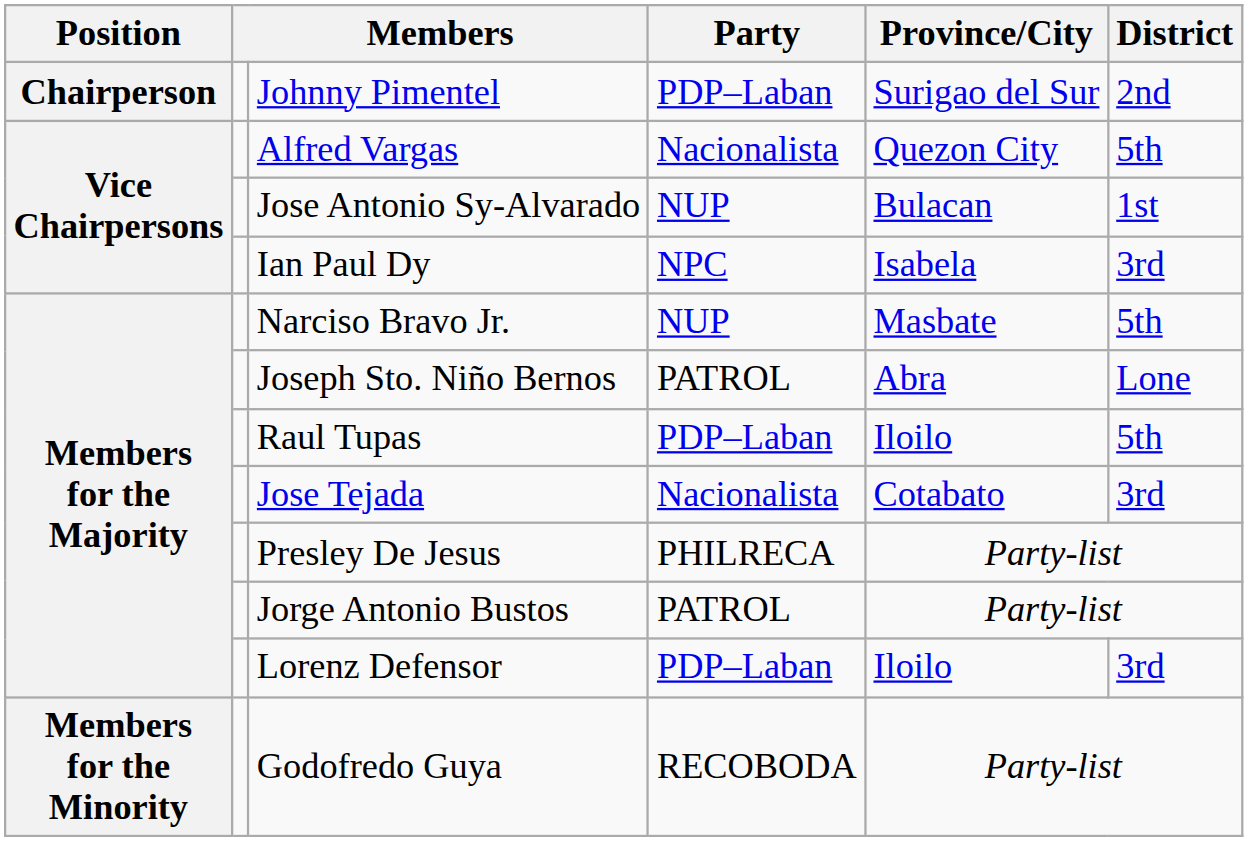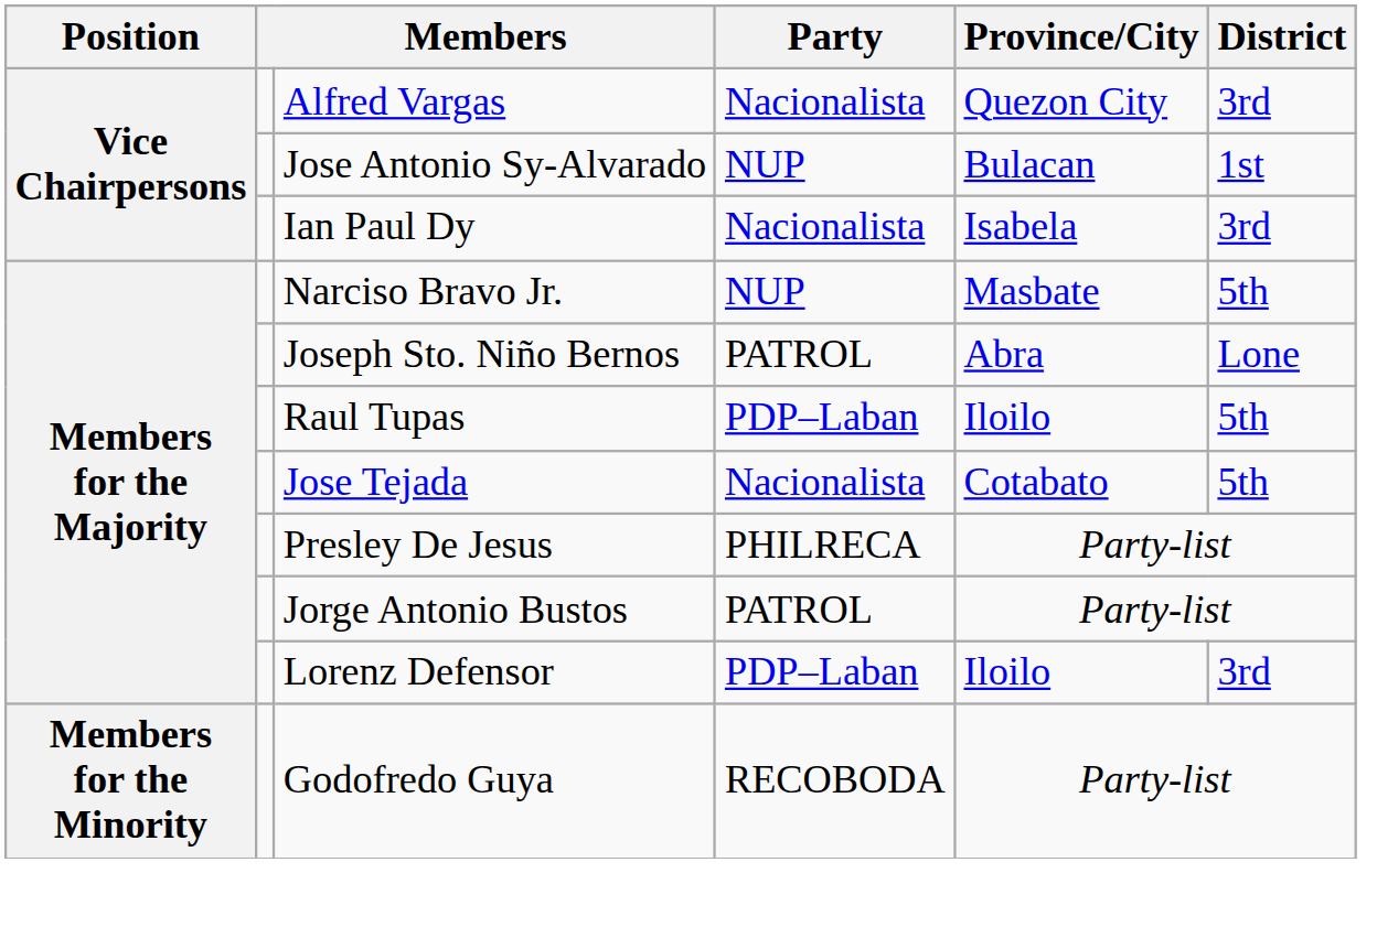- row: Chairperson | Johnny Pimentel | PDP–Laban | Surigao del Sur | 2nd
Alfred Vargas | District: 5th -> 3rd
Ian Paul Dy | Party: NPC -> Nacionalista
Jose Tejada | District: 3rd -> 5th
